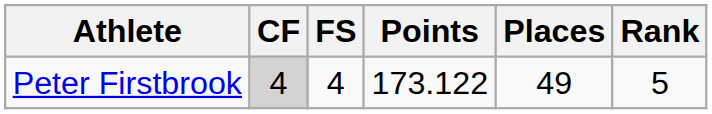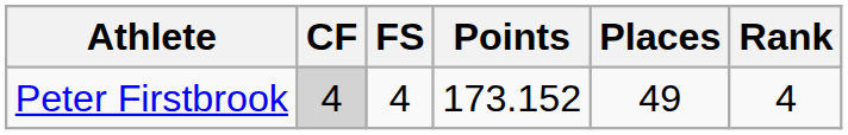Peter Firstbrook | Points: 173.122 -> 173.152
Peter Firstbrook | Rank: 5 -> 4
